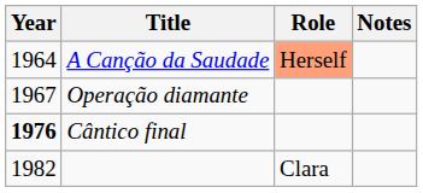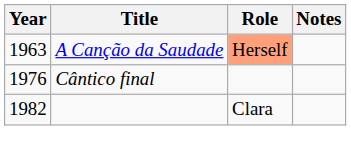A Canção da Saudade | Year: 1964 -> 1963
- row: 1967 | Operação diamante
Cântico final | Year: bold -> normal
